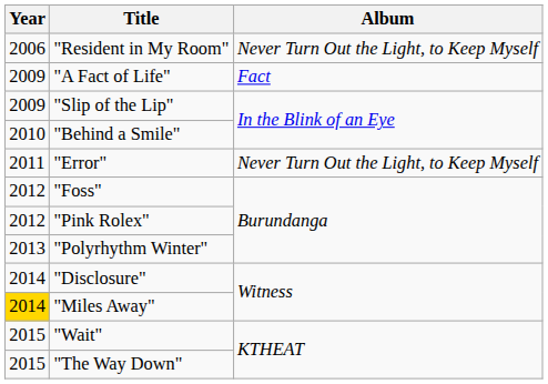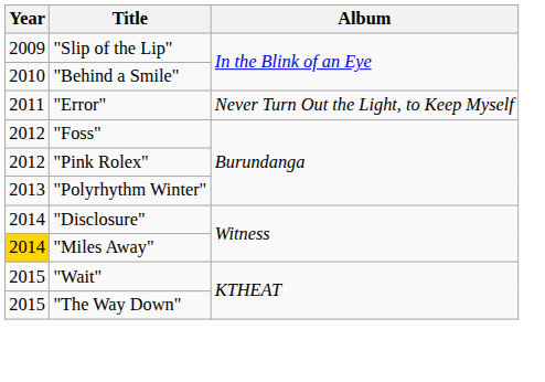- row: 2006 | "Resident in My Room" | Never Turn Out the Light, to Keep Myself
- row: 2009 | "A Fact of Life" | Fact
